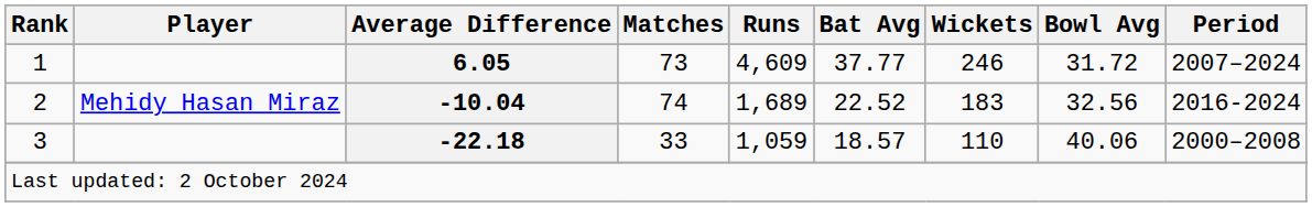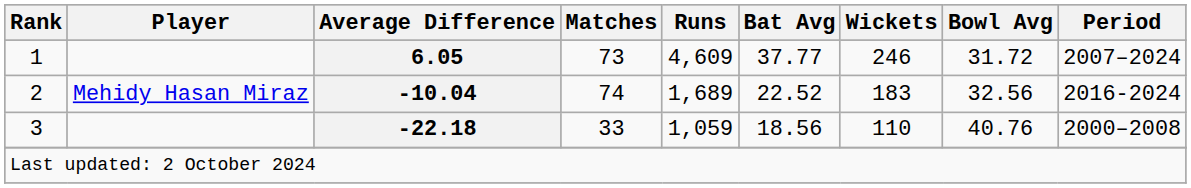3 | Bat Avg: 18.57 -> 18.56
3 | Bowl Avg: 40.06 -> 40.76
